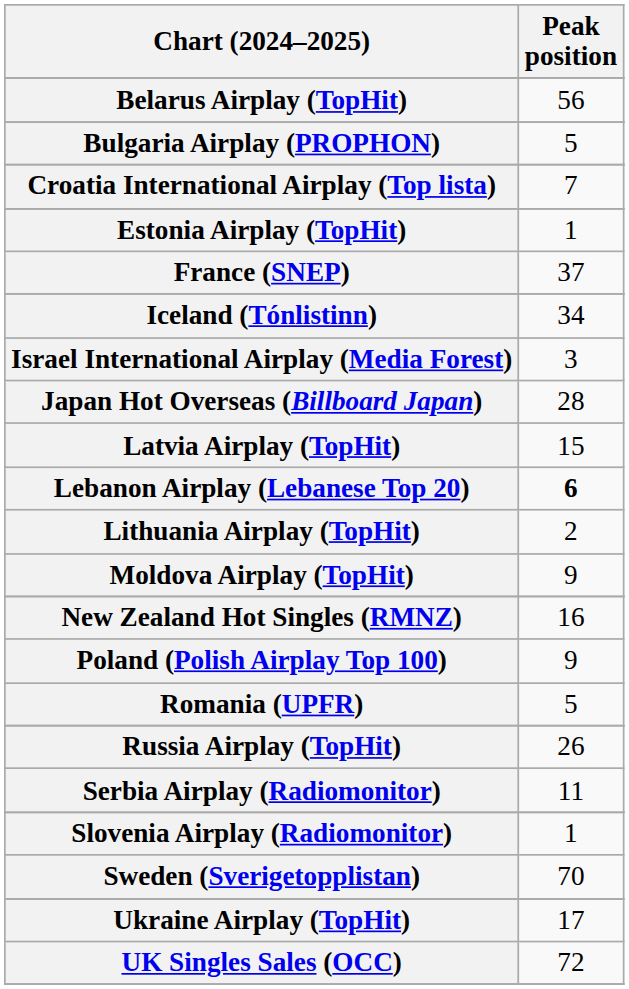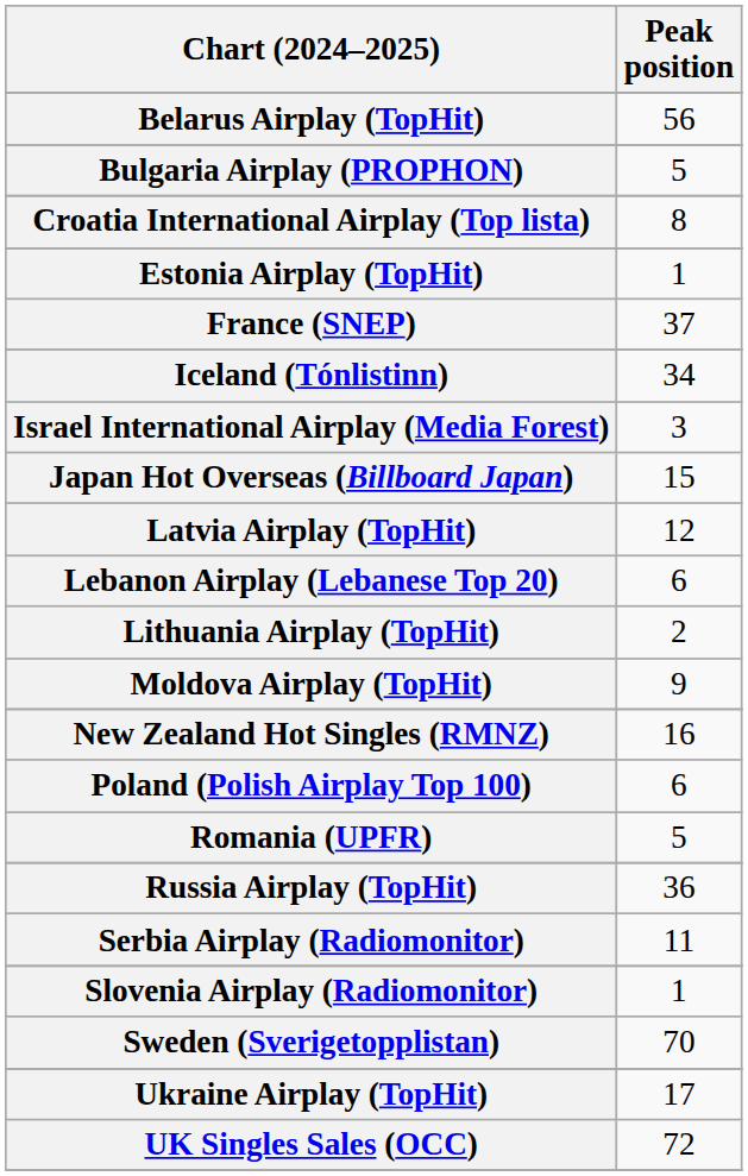Croatia International Airplay (Top lista) | Peak position: 7 -> 8
Japan Hot Overseas (Billboard Japan) | Peak position: 28 -> 15
Latvia Airplay (TopHit) | Peak position: 15 -> 12
Lebanon Airplay (Lebanese Top 20) | Peak position: bold -> normal
Poland (Polish Airplay Top 100) | Peak position: 9 -> 6
Russia Airplay (TopHit) | Peak position: 26 -> 36
